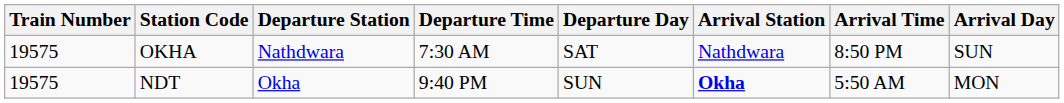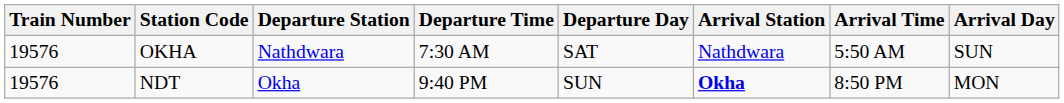OKHA | Train Number: 19575 -> 19576
OKHA | Arrival Time: 8:50 PM -> 5:50 AM
NDT | Train Number: 19575 -> 19576
NDT | Arrival Time: 5:50 AM -> 8:50 PM
